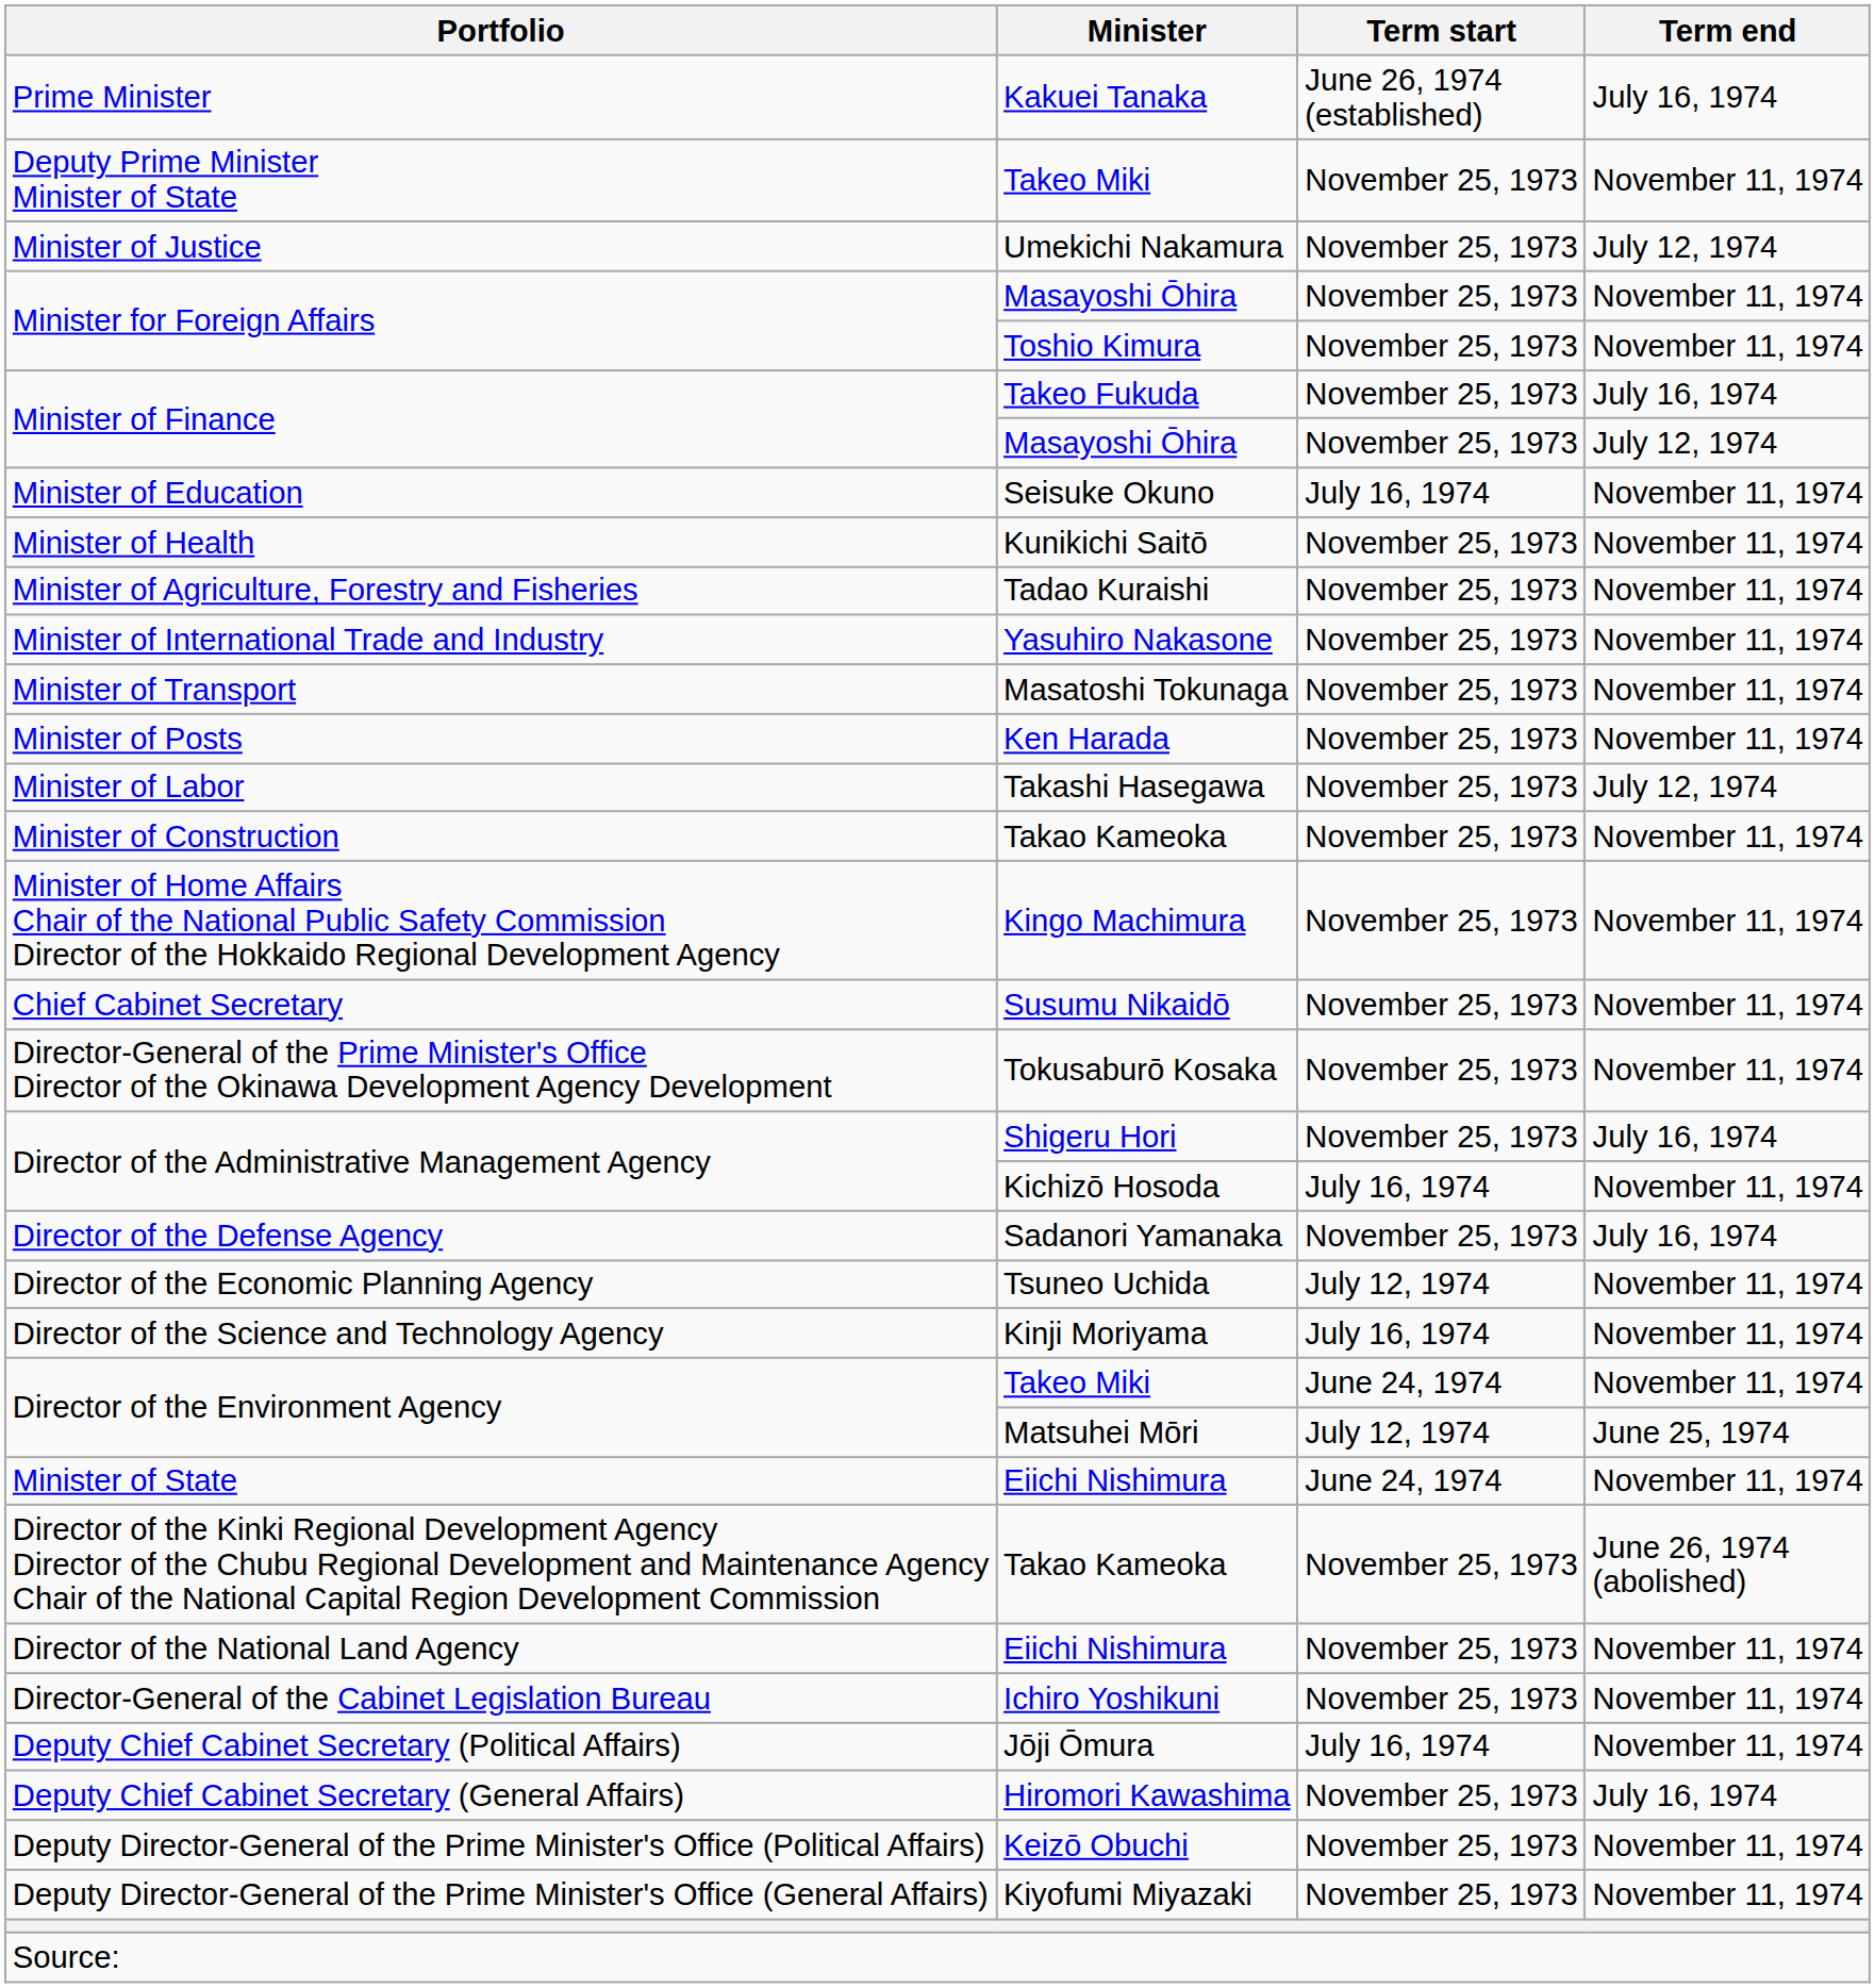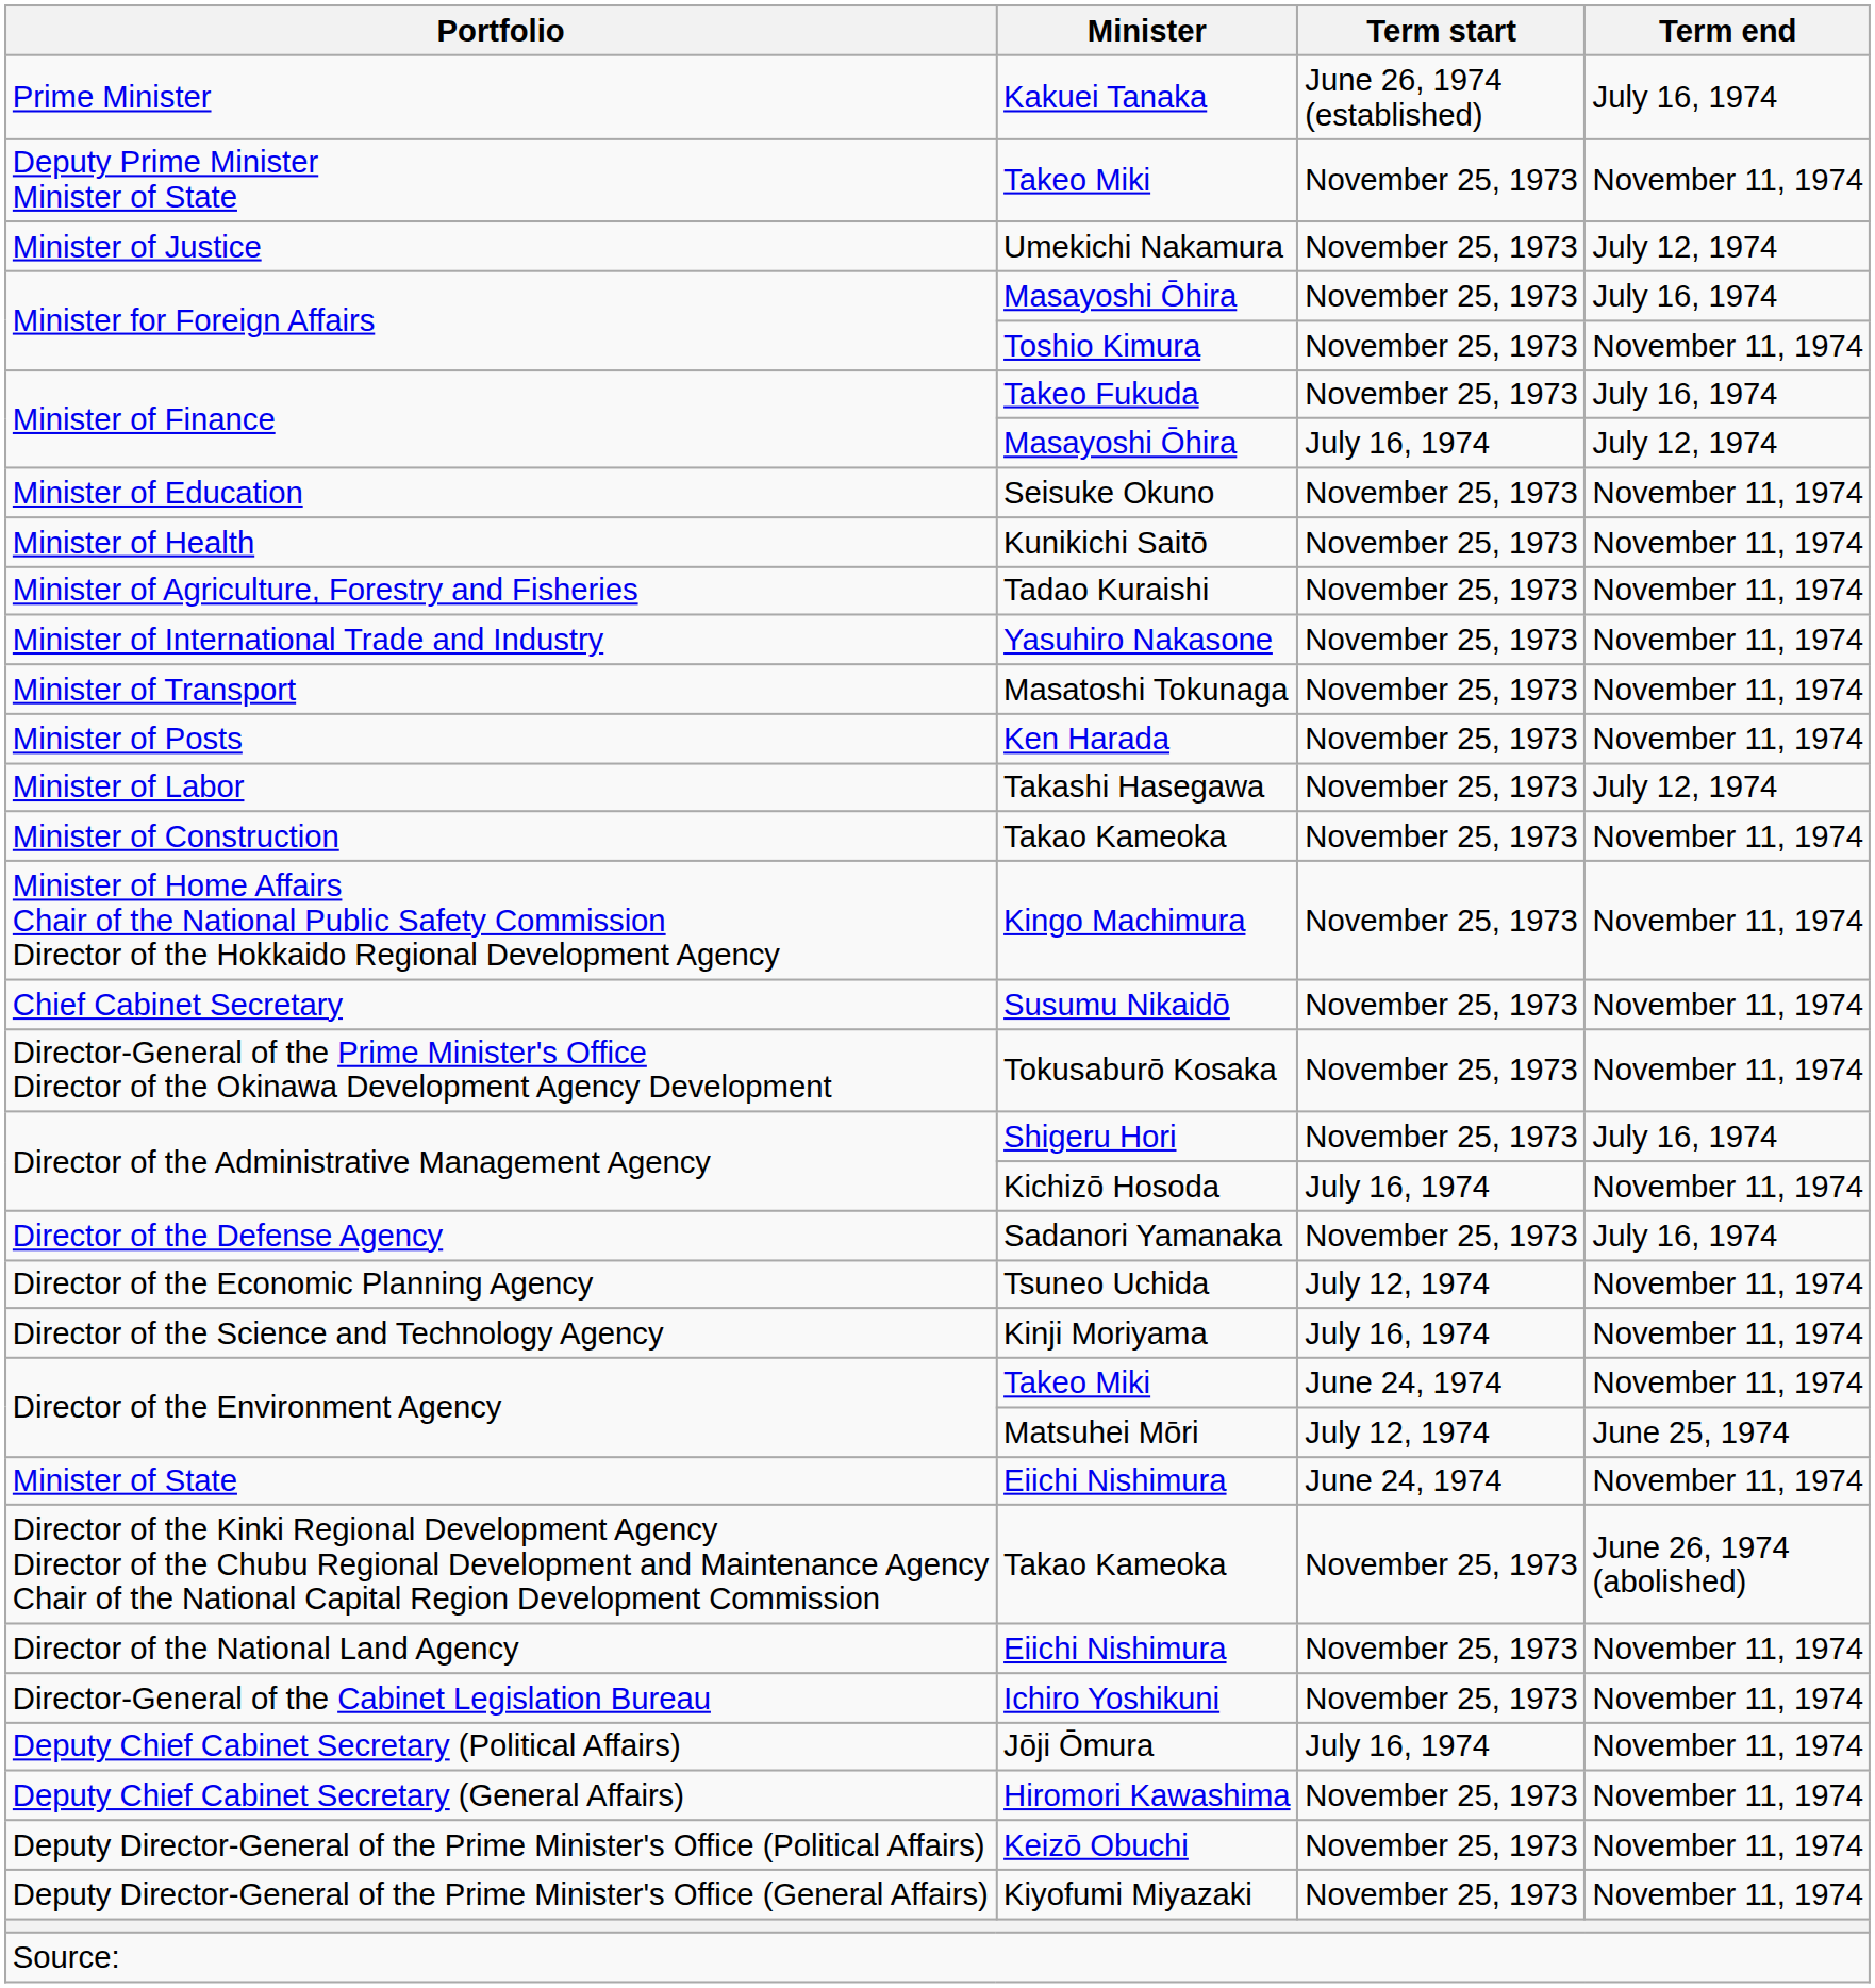Minister for Foreign Affairs / Masayoshi Ōhira | Term end: November 11, 1974 -> July 16, 1974
Minister of Finance / Masayoshi Ōhira | Term start: November 25, 1973 -> July 16, 1974
Minister of Education | Term start: July 16, 1974 -> November 25, 1973
Deputy Chief Cabinet Secretary (General Affairs) | Term end: July 16, 1974 -> November 11, 1974
